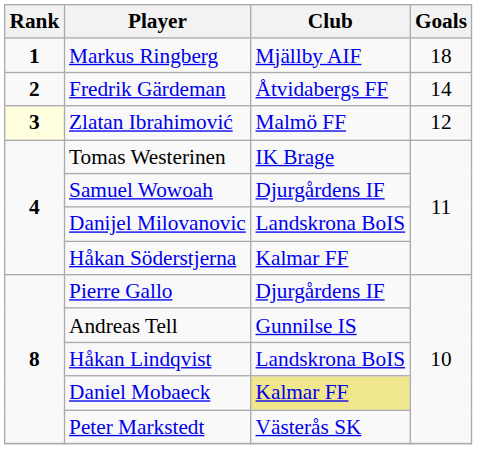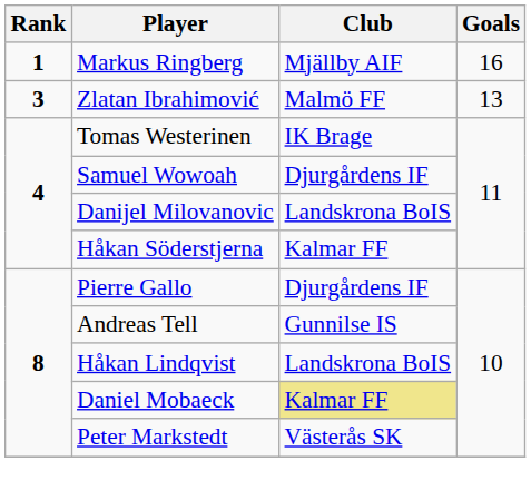Markus Ringberg | Goals: 18 -> 16
- row: 2 | Fredrik Gärdeman | Åtvidabergs FF | 14
Zlatan Ibrahimović | Rank: lightyellow background -> no background
Zlatan Ibrahimović | Goals: 12 -> 13
